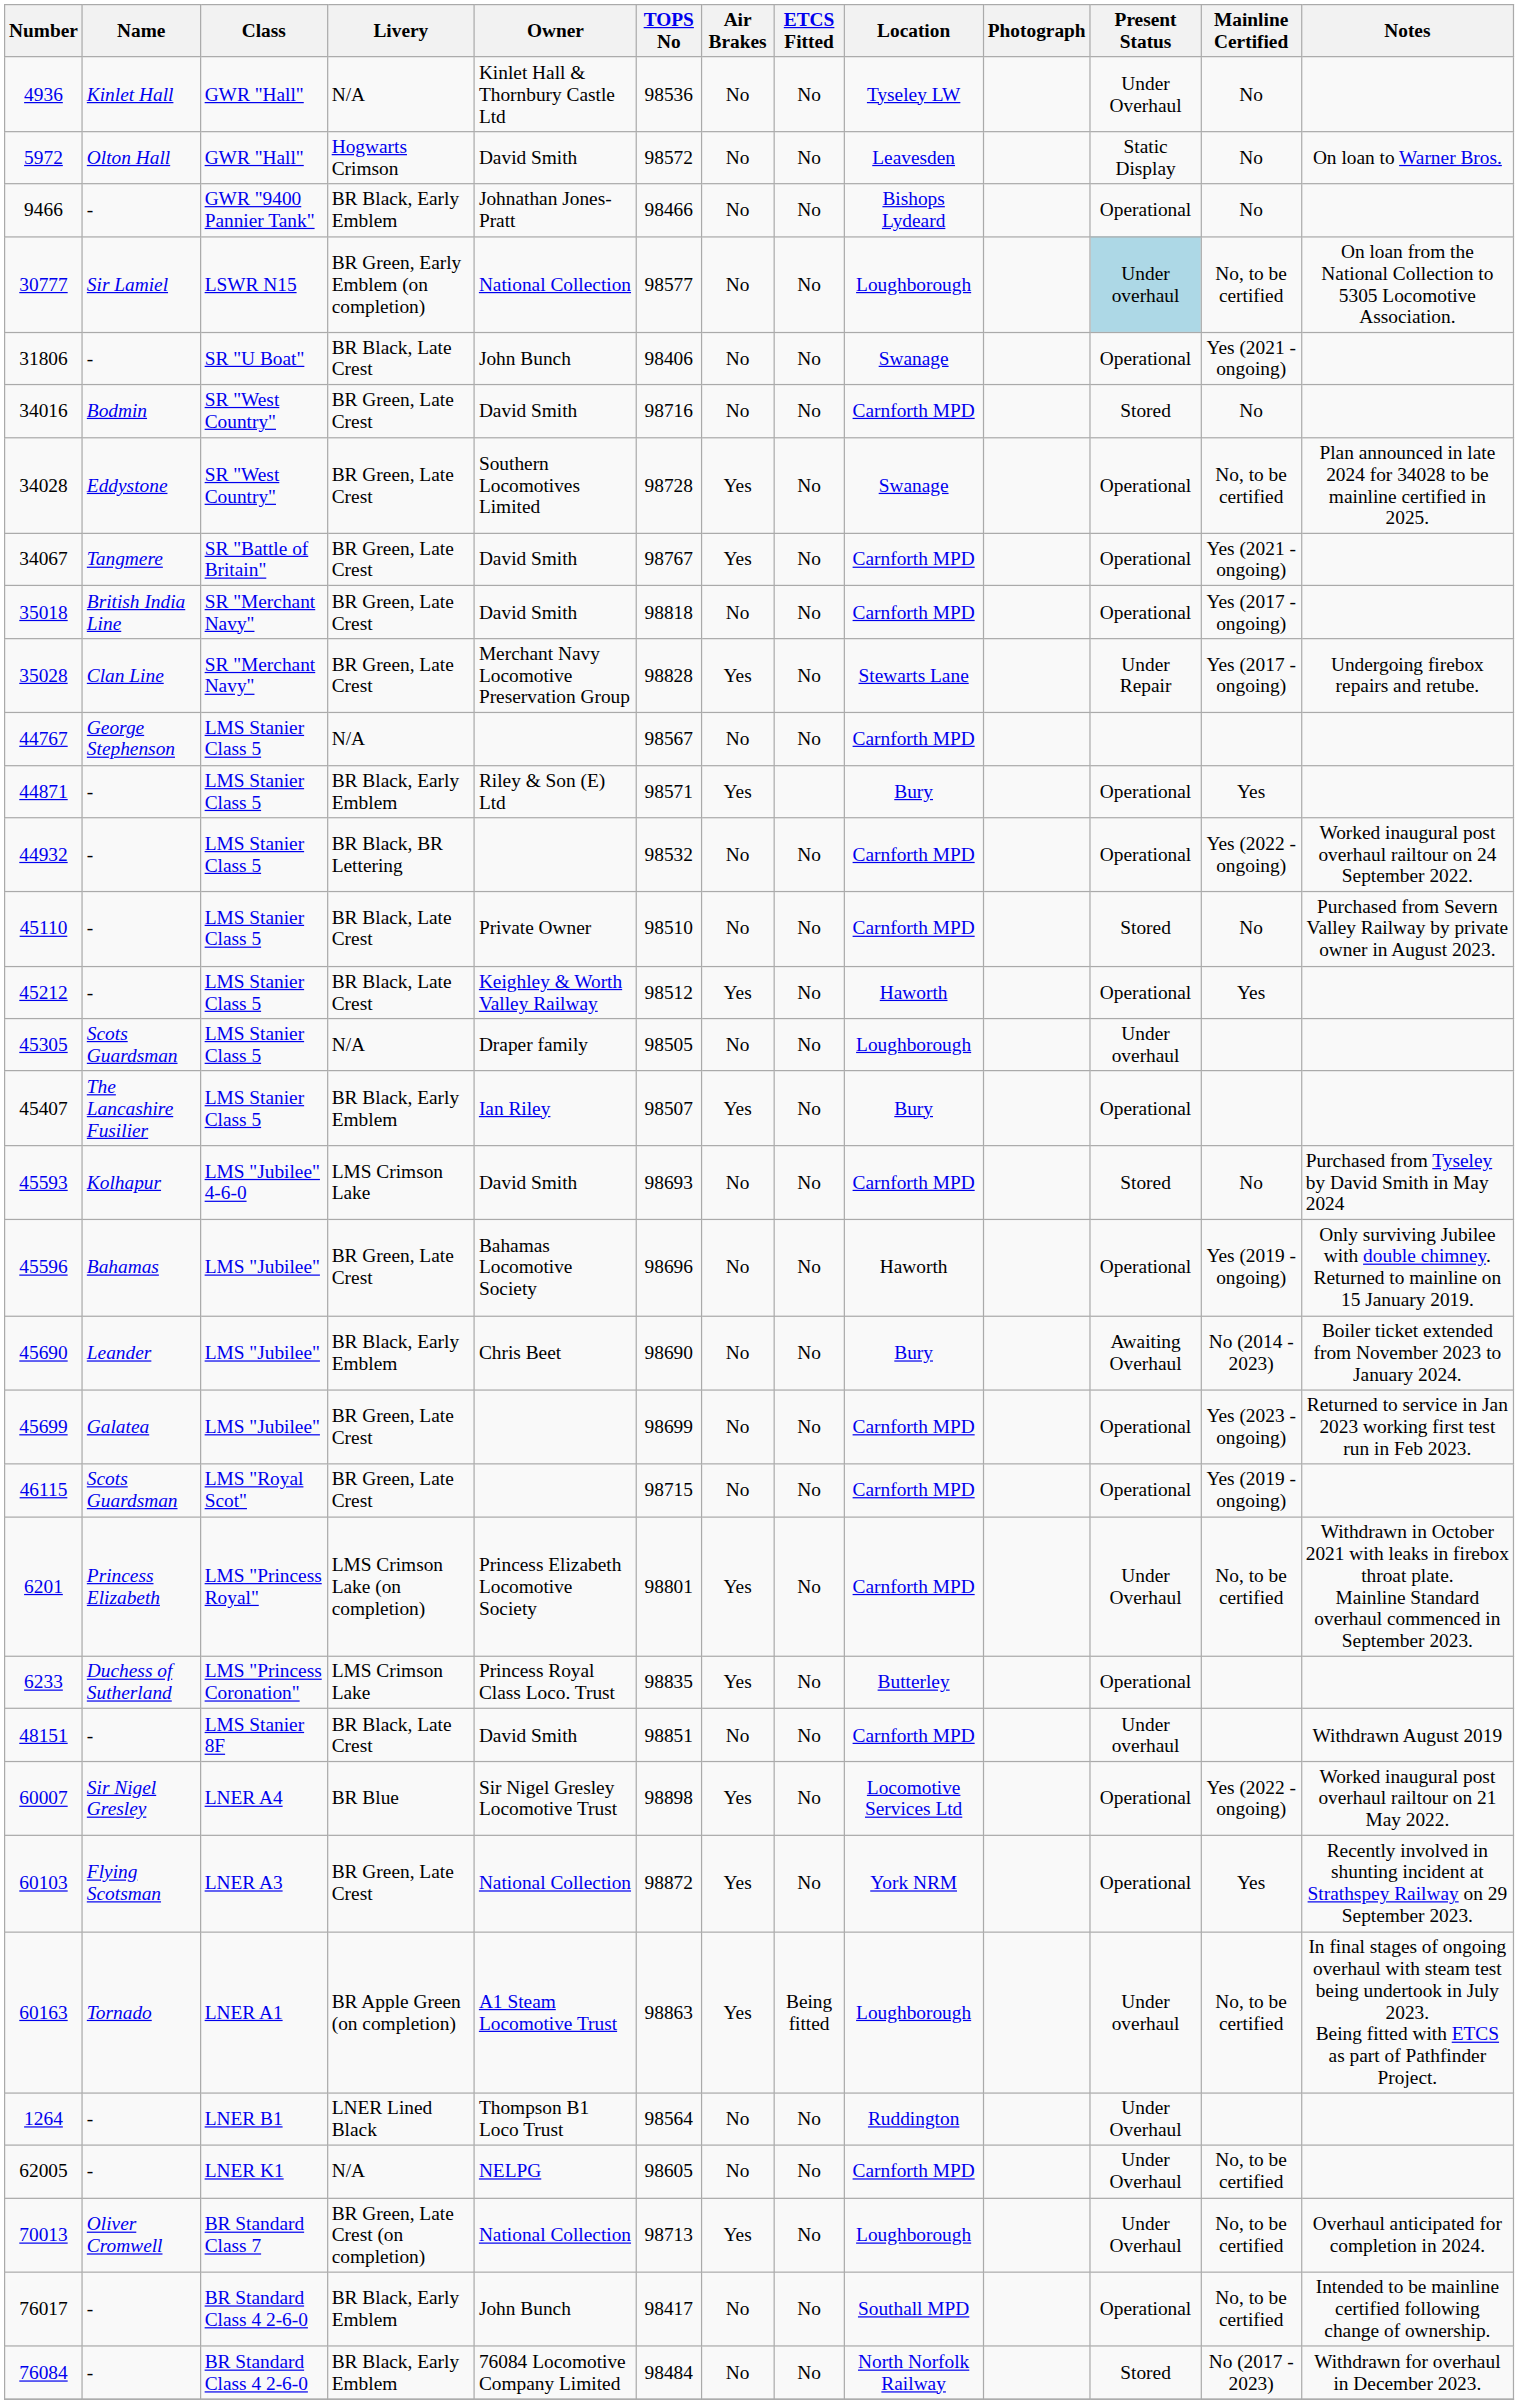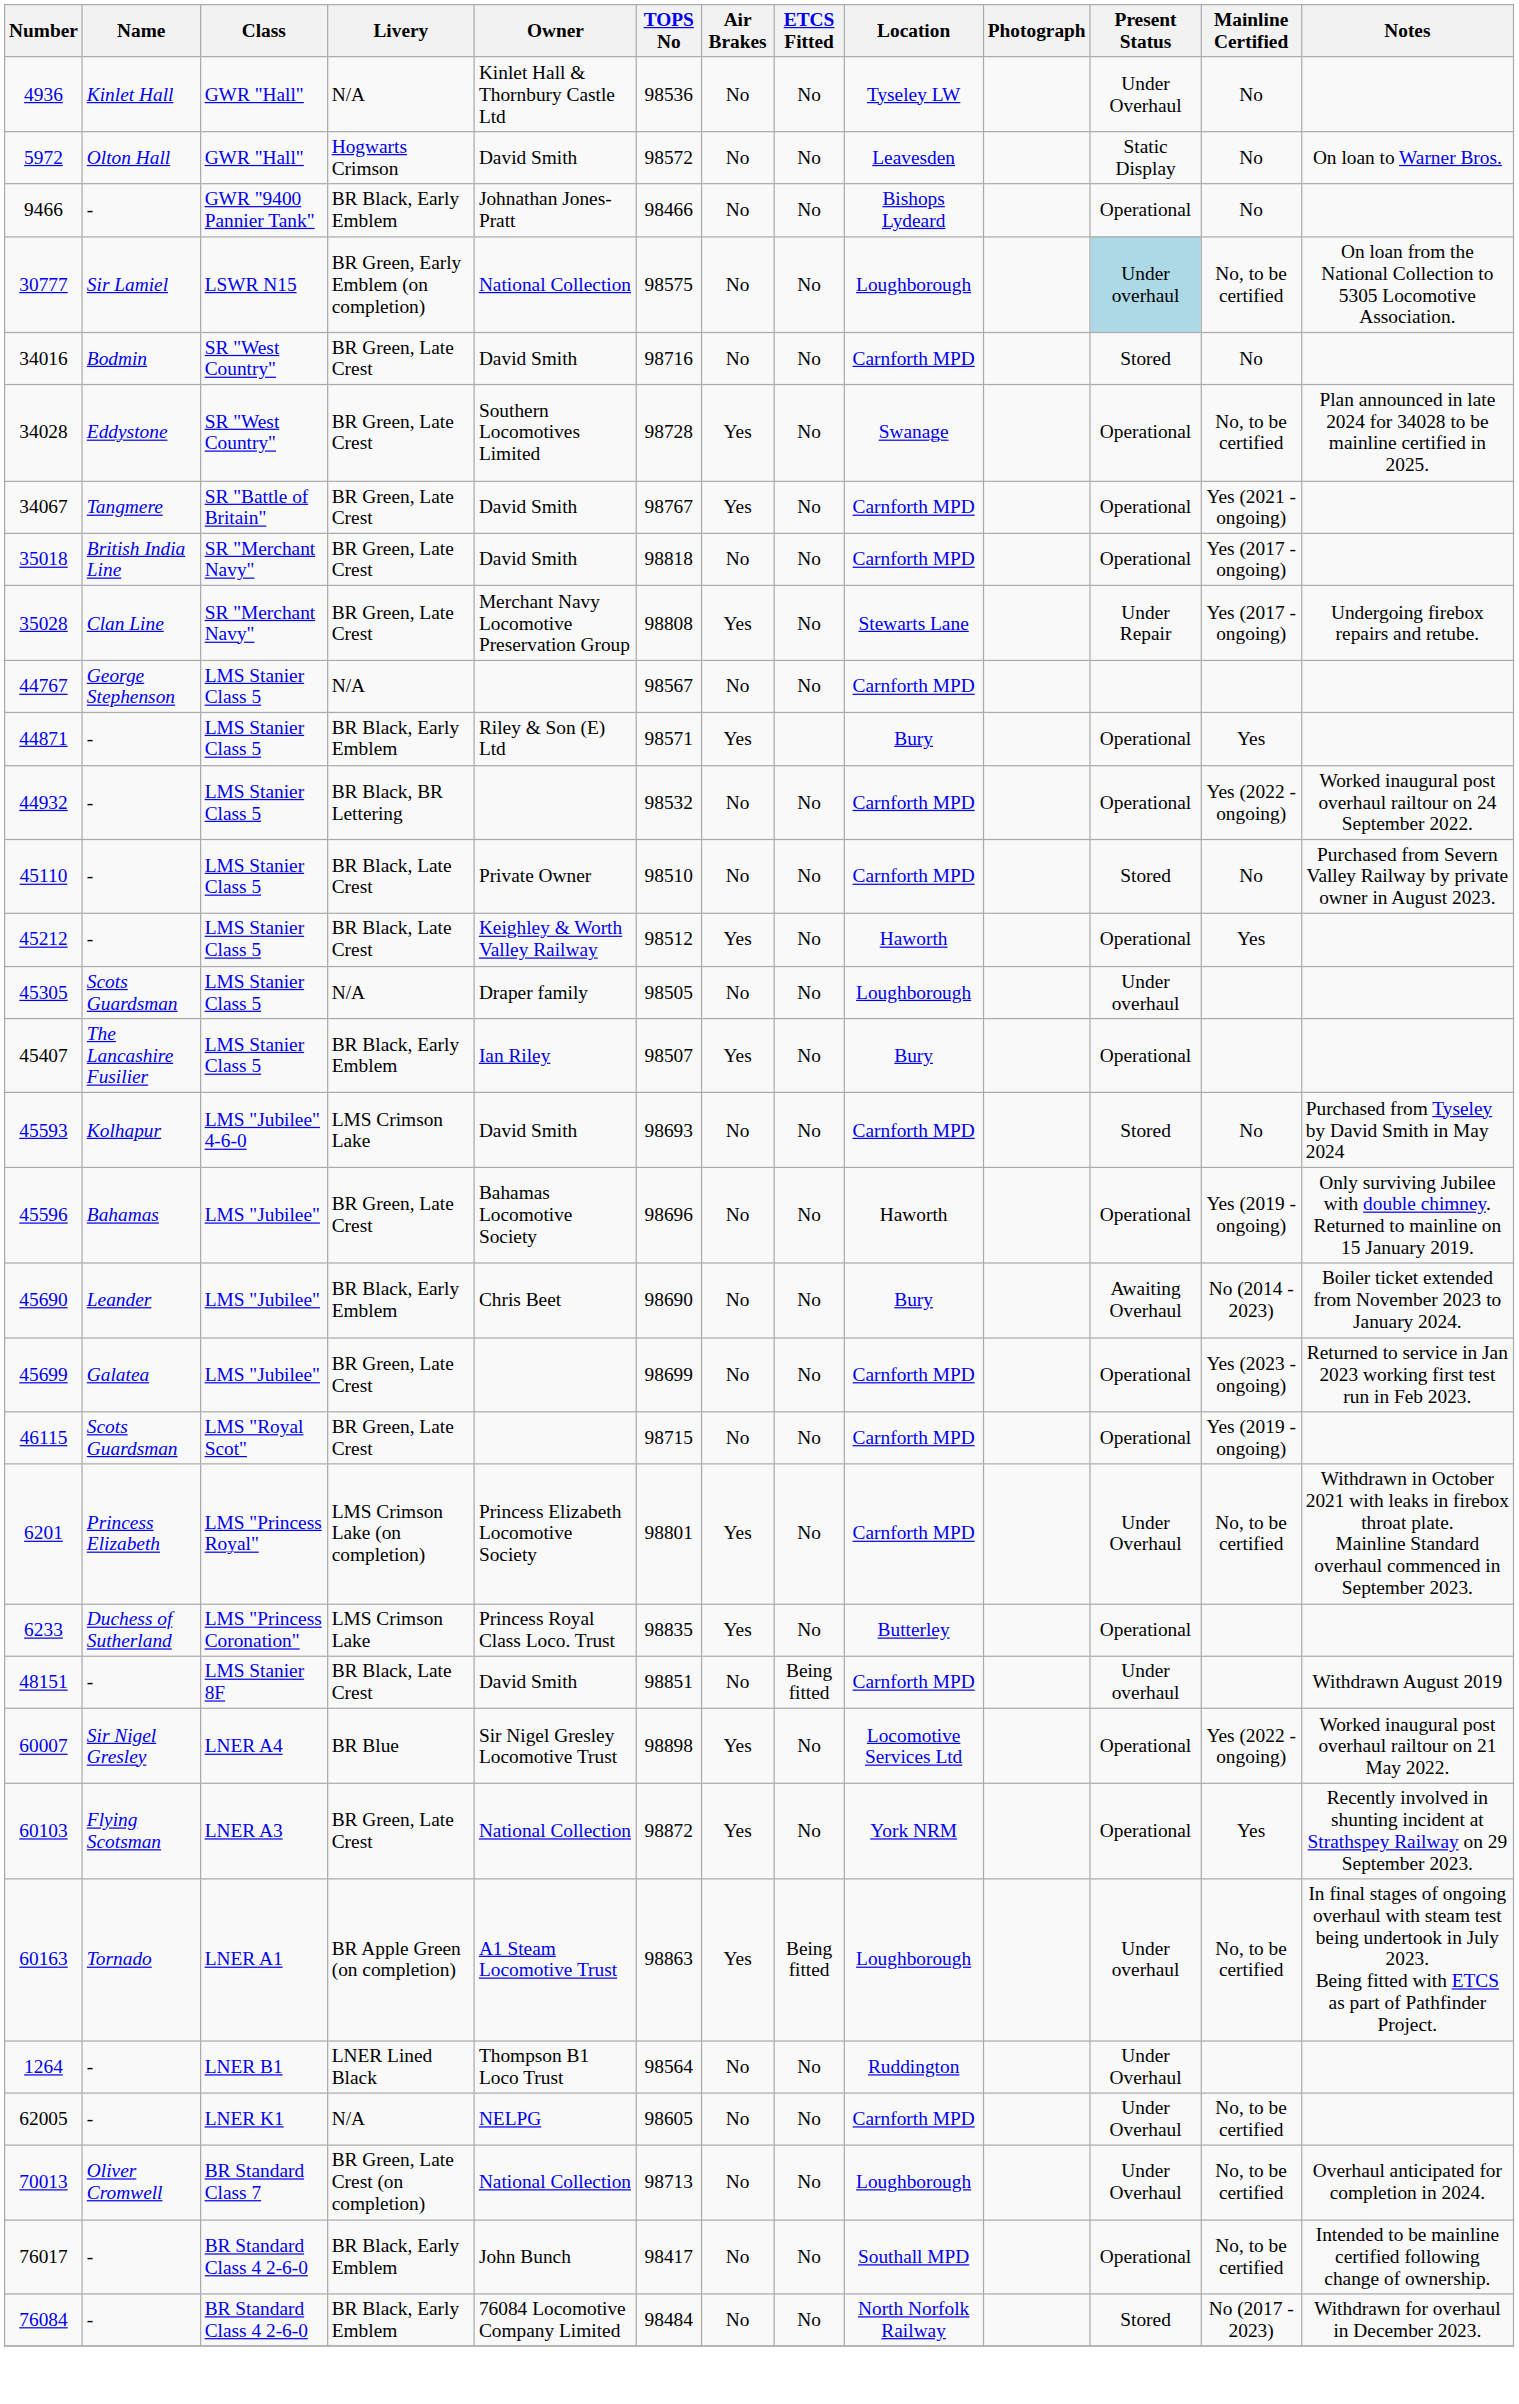30777 | TOPS No: 98577 -> 98575
- row: 31806 | - | SR "U Boat" | BR Black, Late Crest | John Bunch | 98406 | No | No | Swanage | Operational | Yes (2021 - ongoing)
35028 | TOPS No: 98828 -> 98808
48151 | ETCS Fitted: No -> Being fitted
70013 | Air Brakes: Yes -> No
